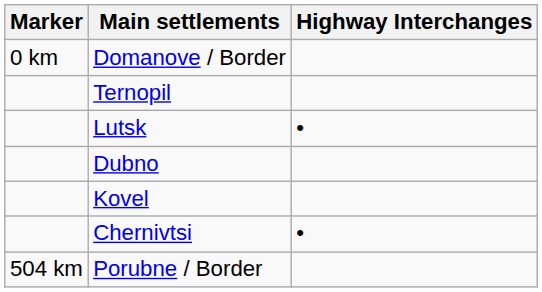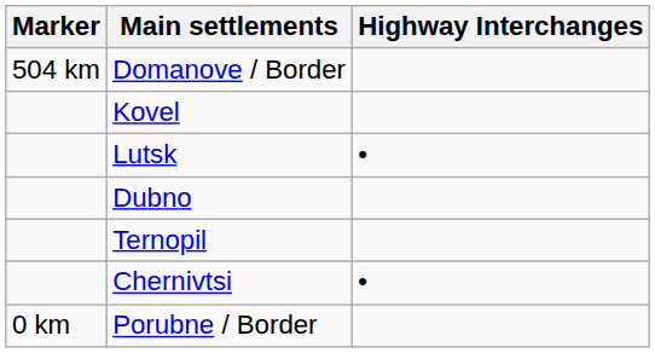Domanove / Border | Marker: 0 km -> 504 km
rows swapped: Kovel <-> Ternopil
Porubne / Border | Marker: 504 km -> 0 km
